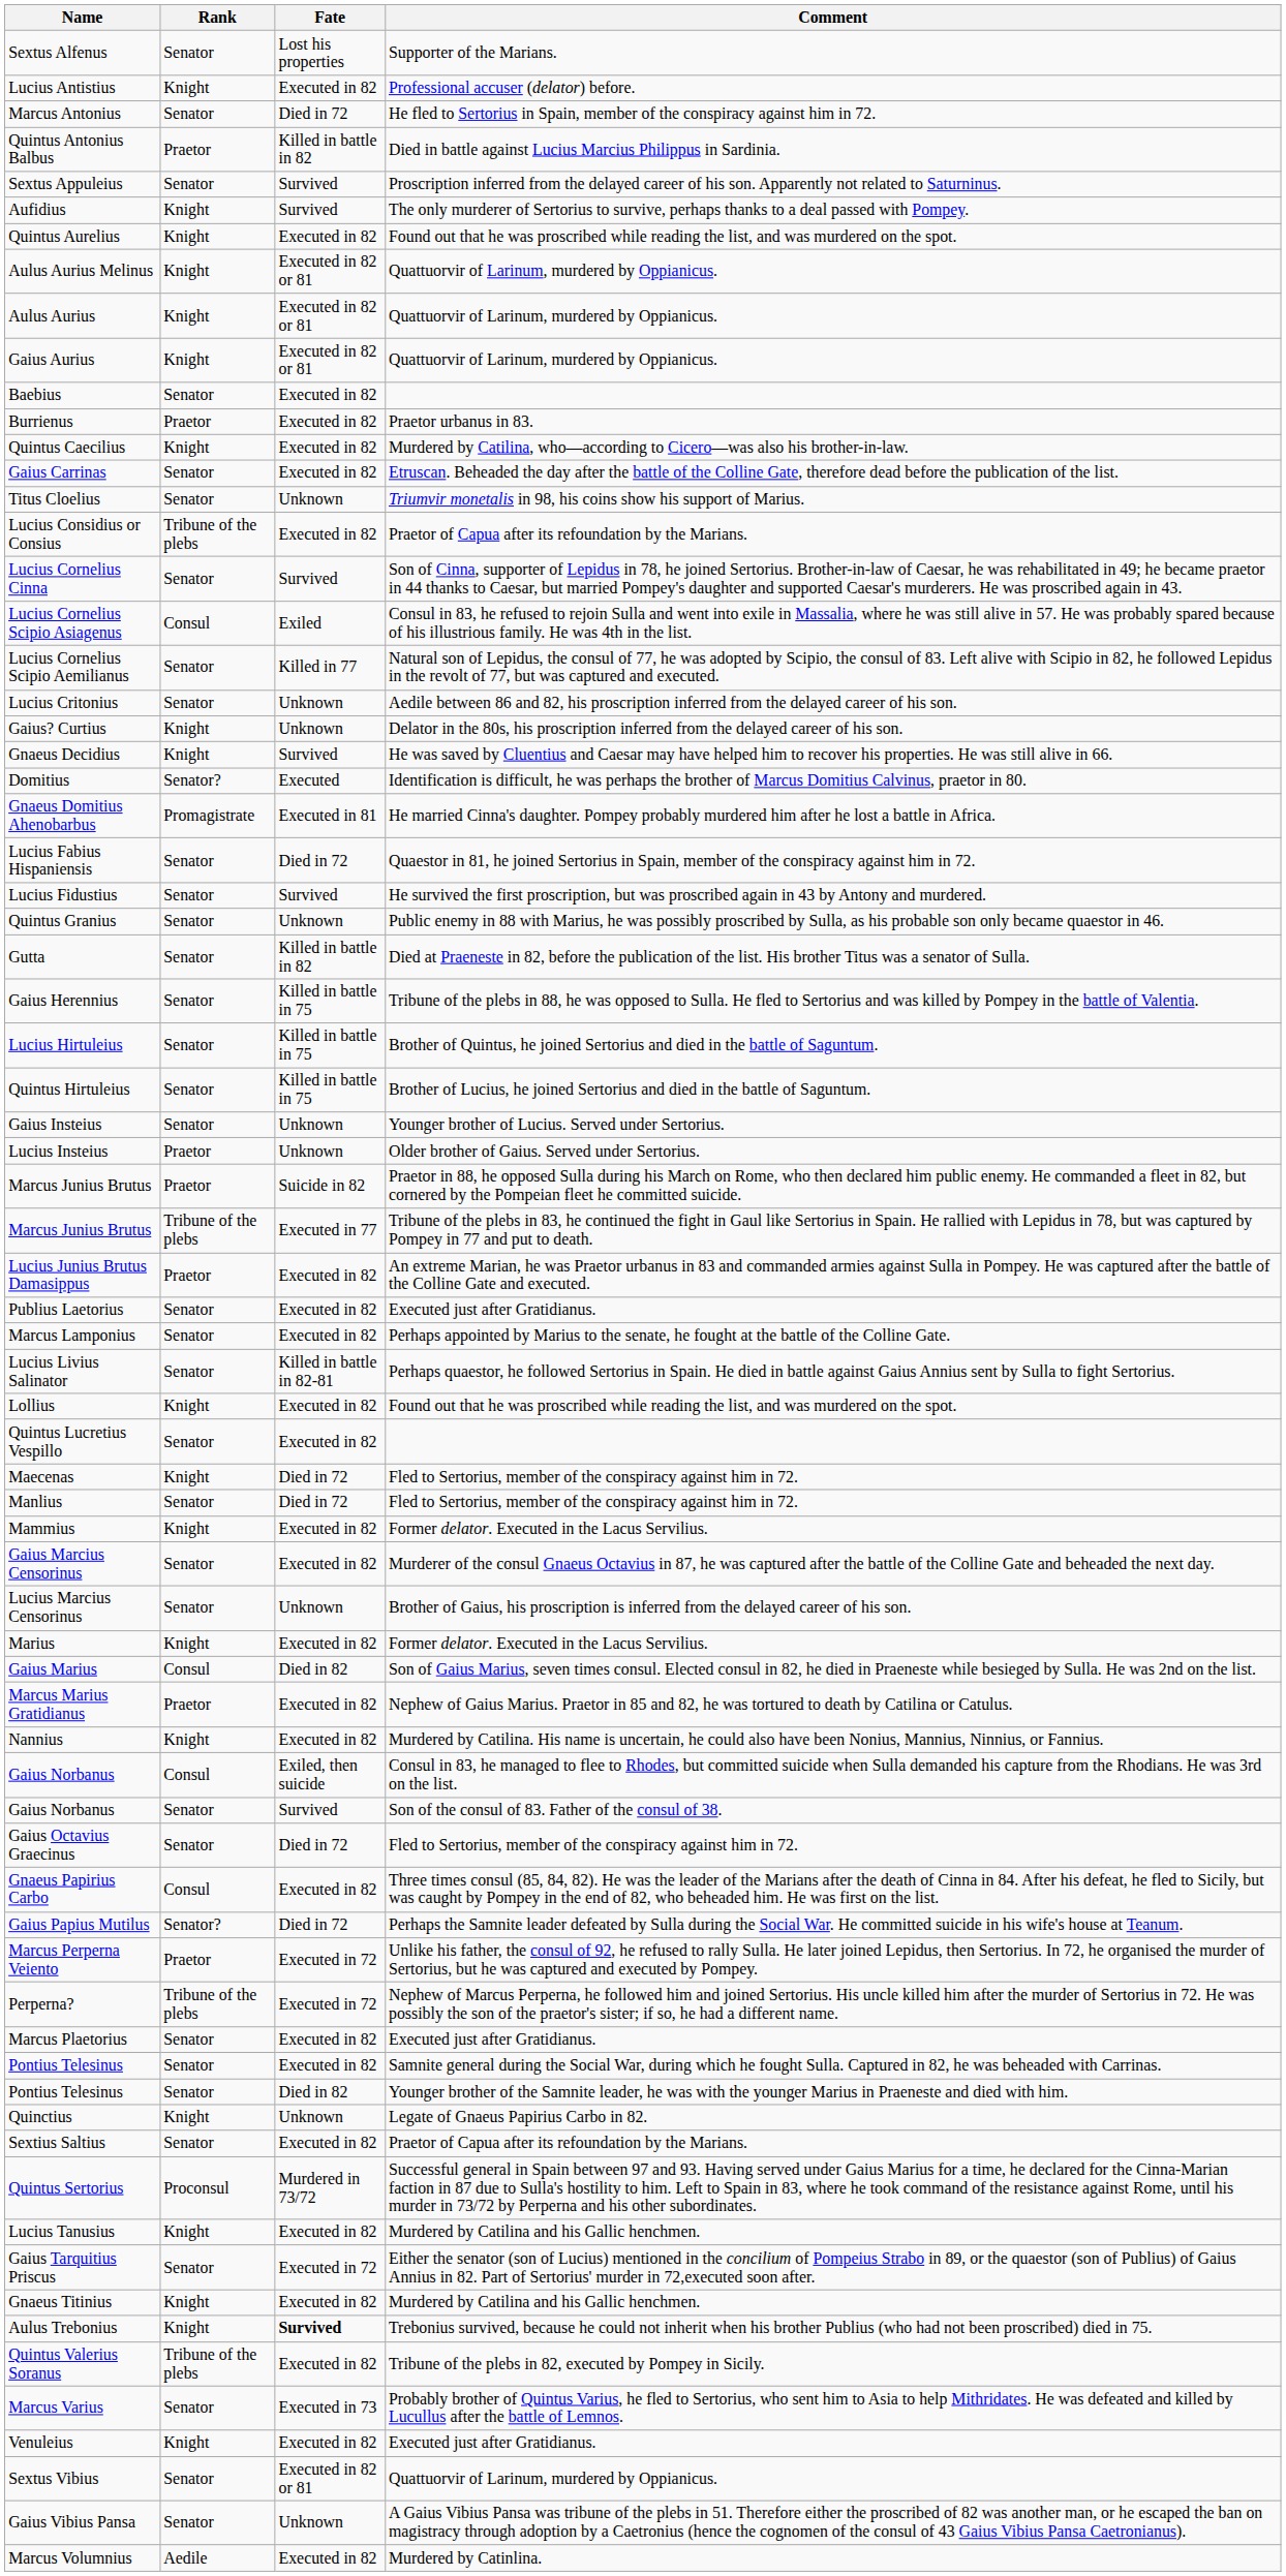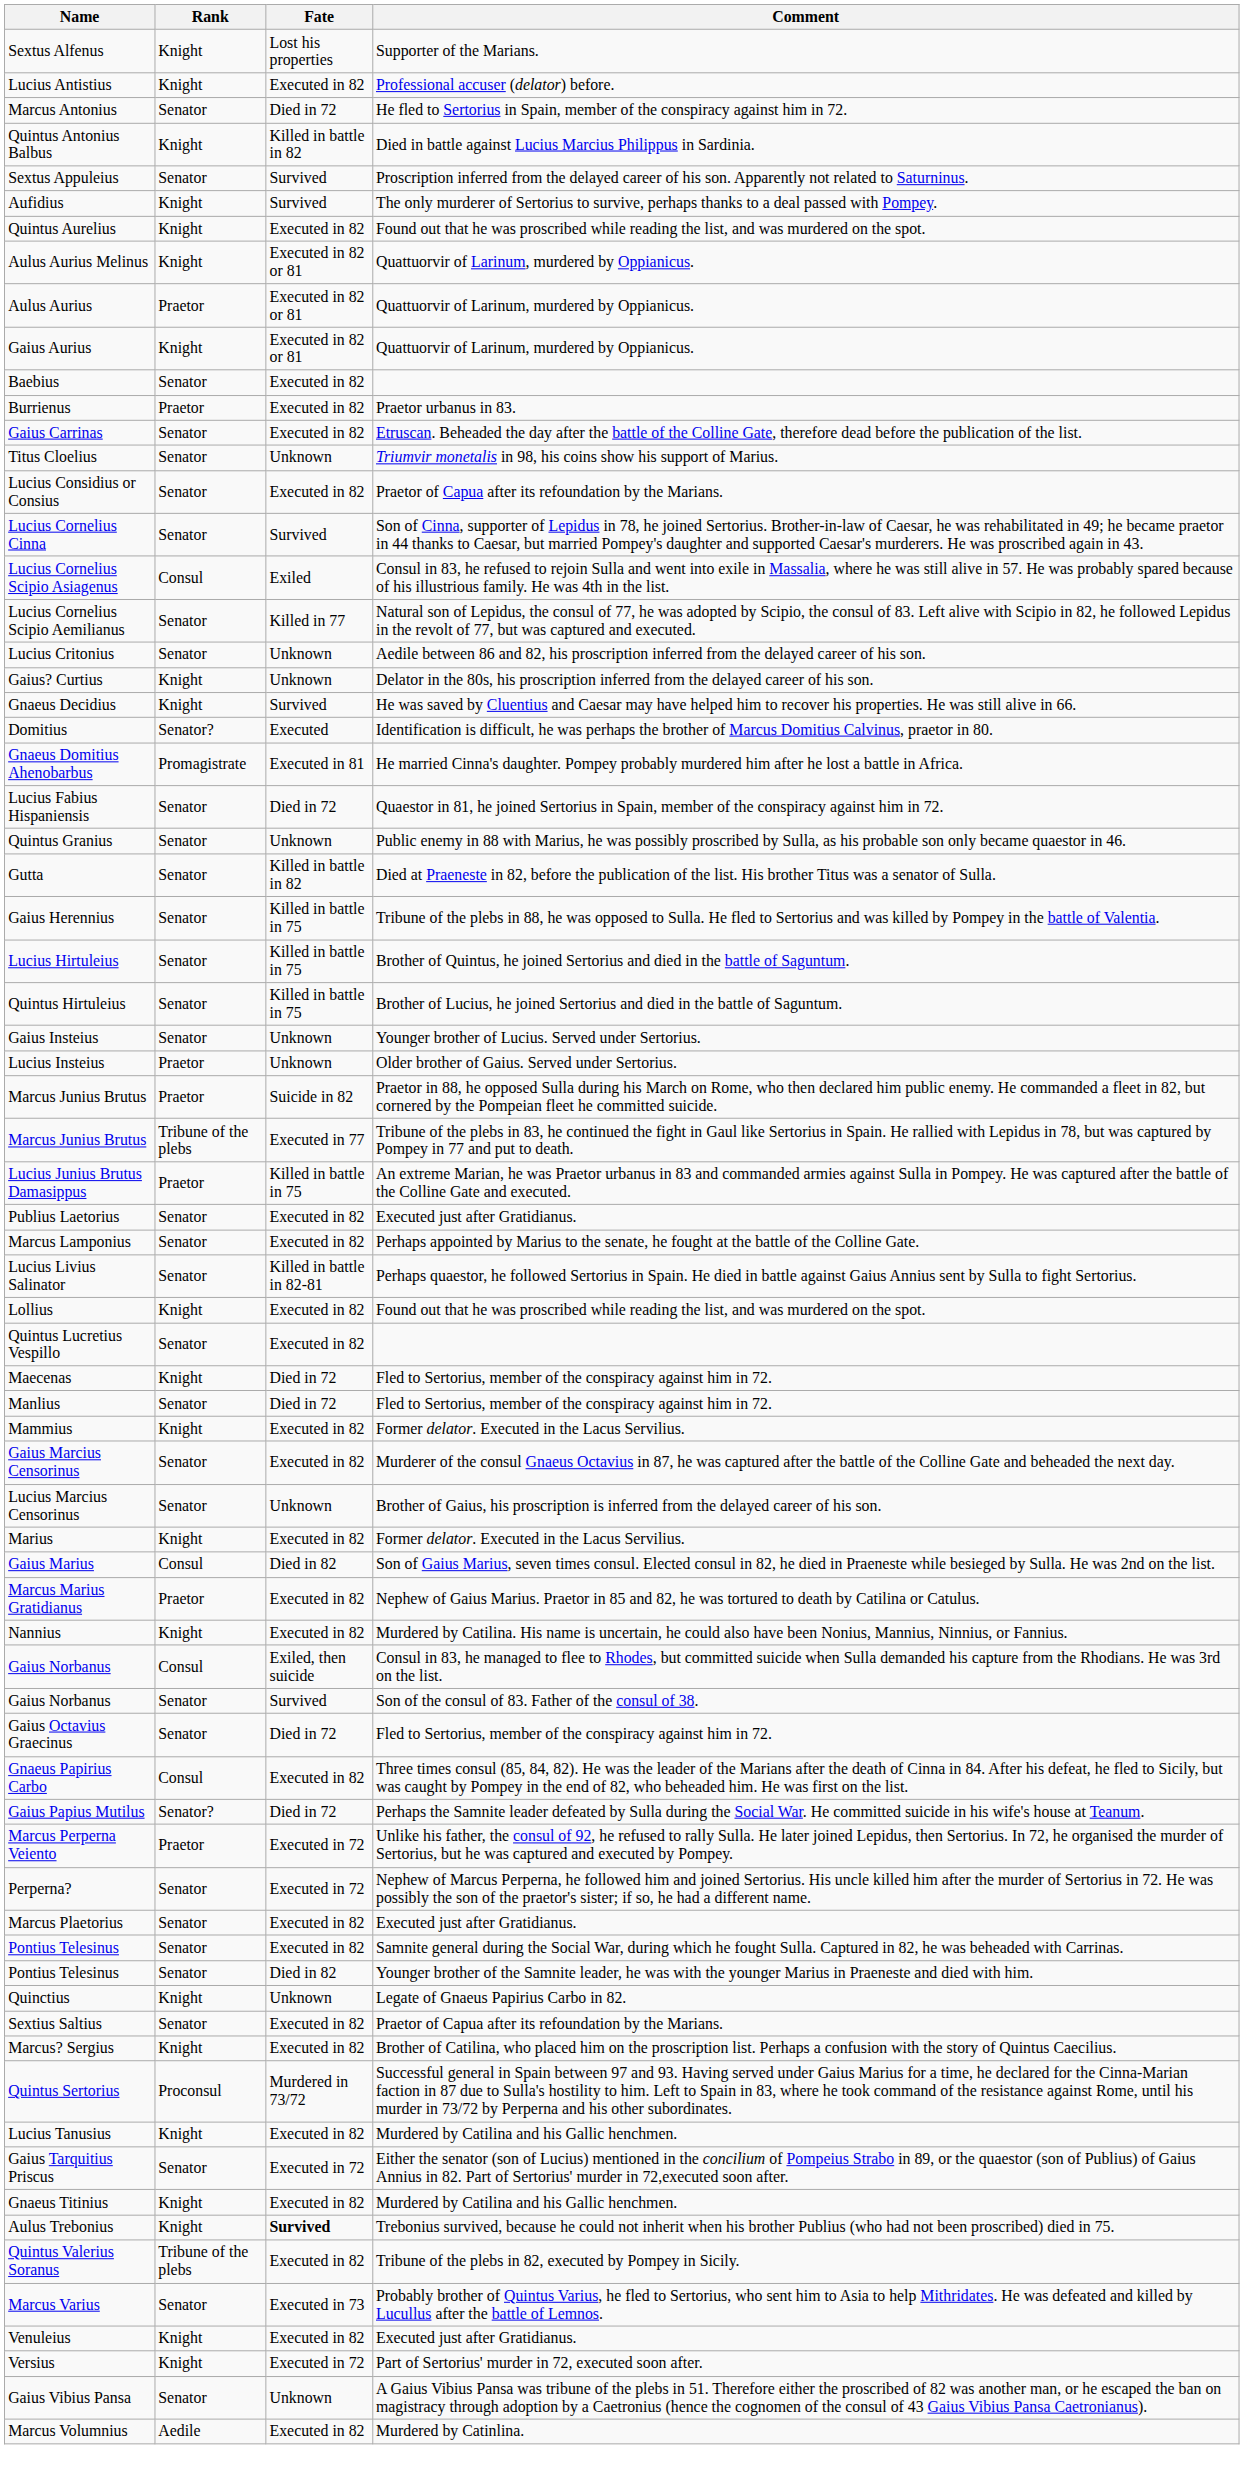Sextus Alfenus | Rank: Senator -> Knight
Quintus Antonius Balbus | Rank: Praetor -> Knight
Aulus Aurius | Rank: Knight -> Praetor
- row: Quintus Caecilius | Knight | Executed in 82 | Murdered by Catilina, who—according to Cicero—was also his brother-in-law.
Lucius Considius or Consius | Rank: Tribune of the plebs -> Senator
- row: Lucius Fidustius | Senator | Survived | He survived the first proscription, but was proscribed again in 43 by Antony and murdered.
Lucius Junius Brutus Damasippus | Fate: Executed in 82 -> Killed in battle in 75
Perperna? | Rank: Tribune of the plebs -> Senator
+ row: Marcus? Sergius | Knight | Executed in 82 | Brother of Catilina, who placed him on the proscription list. Perhaps a confusion with the story of Quintus Caecilius.
+ row: Versius | Knight | Executed in 72 | Part of Sertorius' murder in 72, executed soon after.
- row: Sextus Vibius | Senator | Executed in 82 or 81 | Quattuorvir of Larinum, murdered by Oppianicus.
